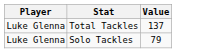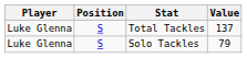+ column: Position | S | S
